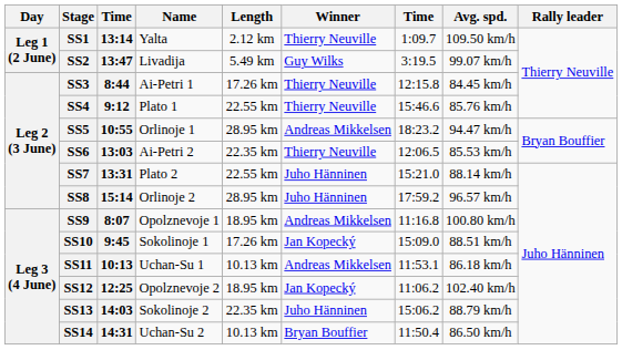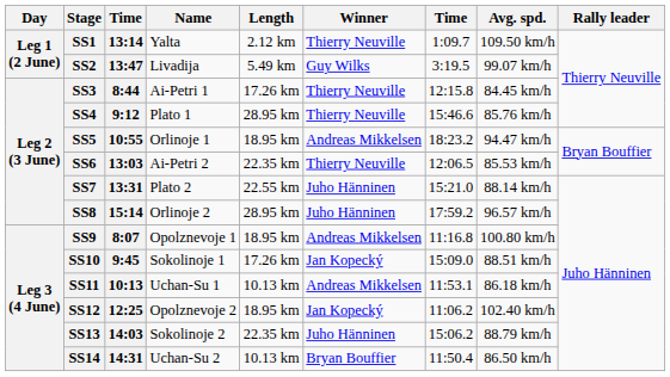SS4 | Length: 22.55 km -> 28.95 km
SS5 | Length: 28.95 km -> 18.95 km
